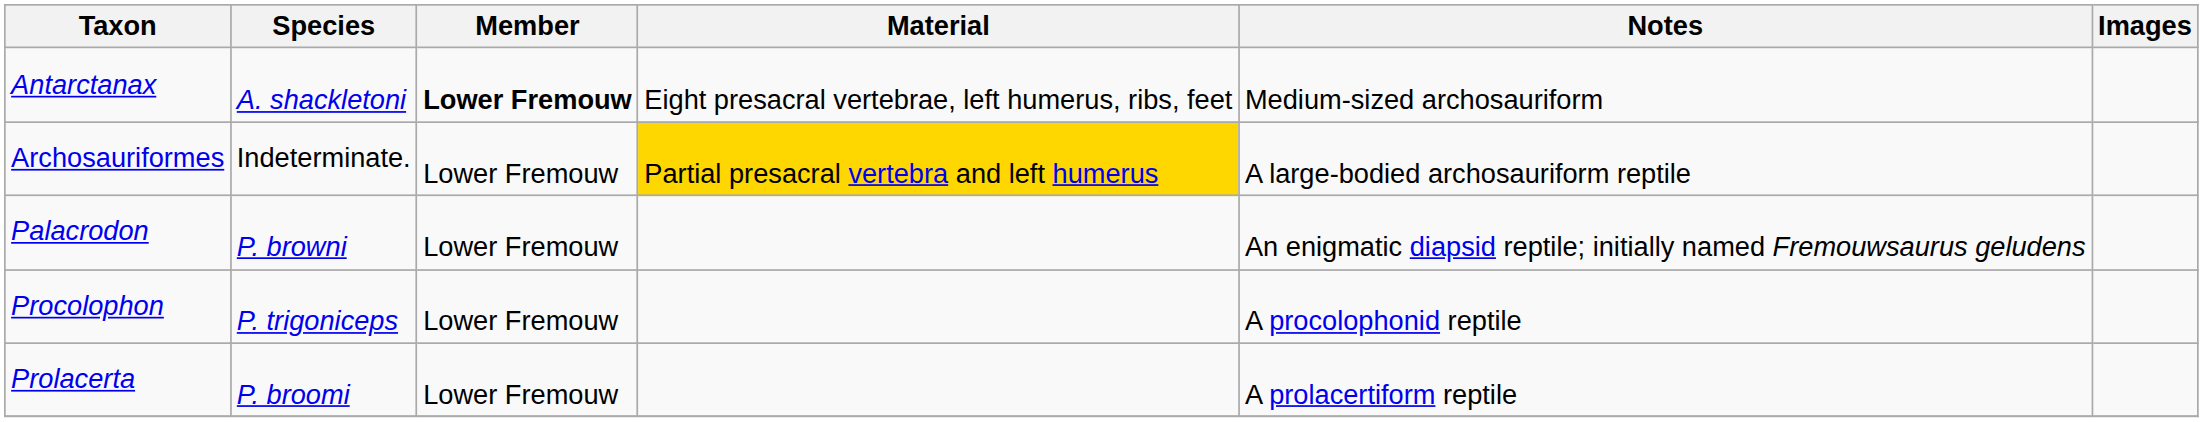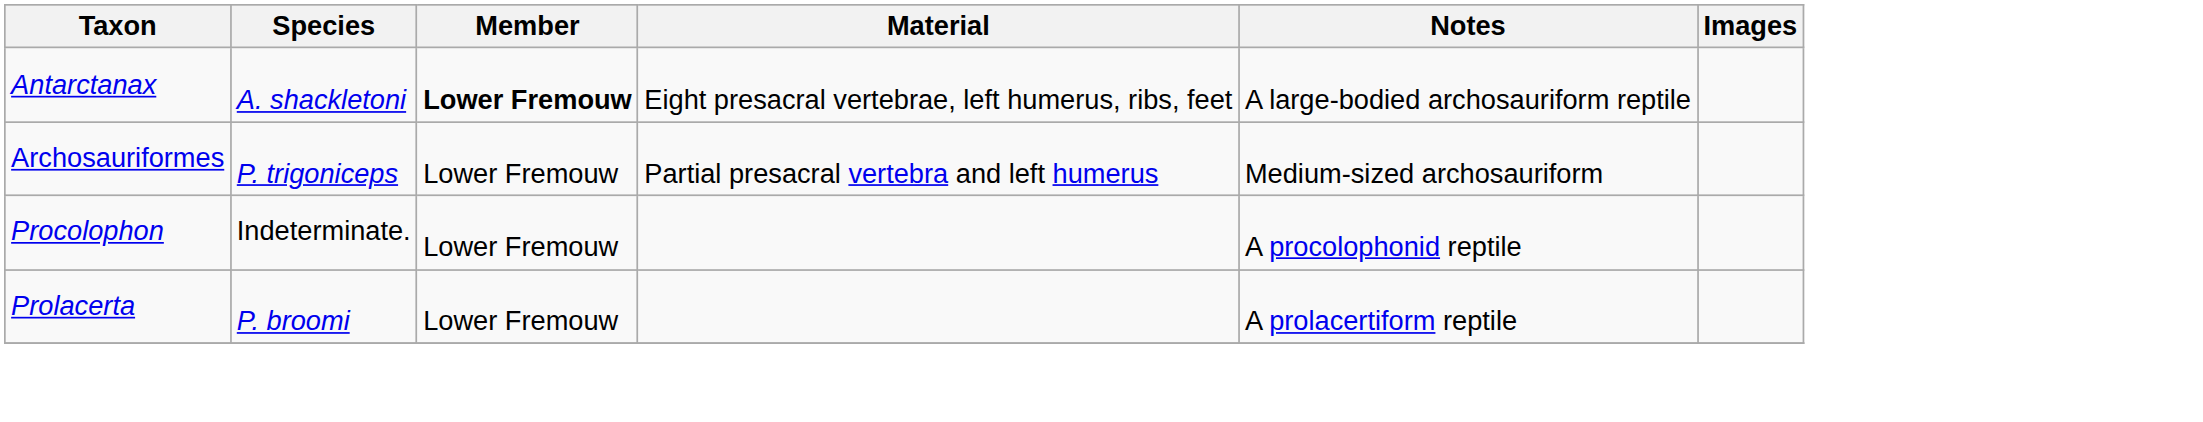Antarctanax | Notes: Medium-sized archosauriform -> A large-bodied archosauriform reptile
Archosauriformes | Species: Indeterminate. -> P. trigoniceps
Archosauriformes | Material: gold background -> no background
Archosauriformes | Notes: A large-bodied archosauriform reptile -> Medium-sized archosauriform
- row: Palacrodon | P. browni | Lower Fremouw | An enigmatic diapsid reptile; initially named Fremouwsaurus geludens
Procolophon | Species: P. trigoniceps -> Indeterminate.
